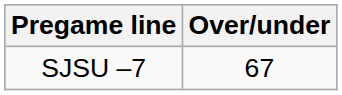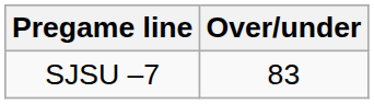SJSU –7 | Over/under: 67 -> 83
